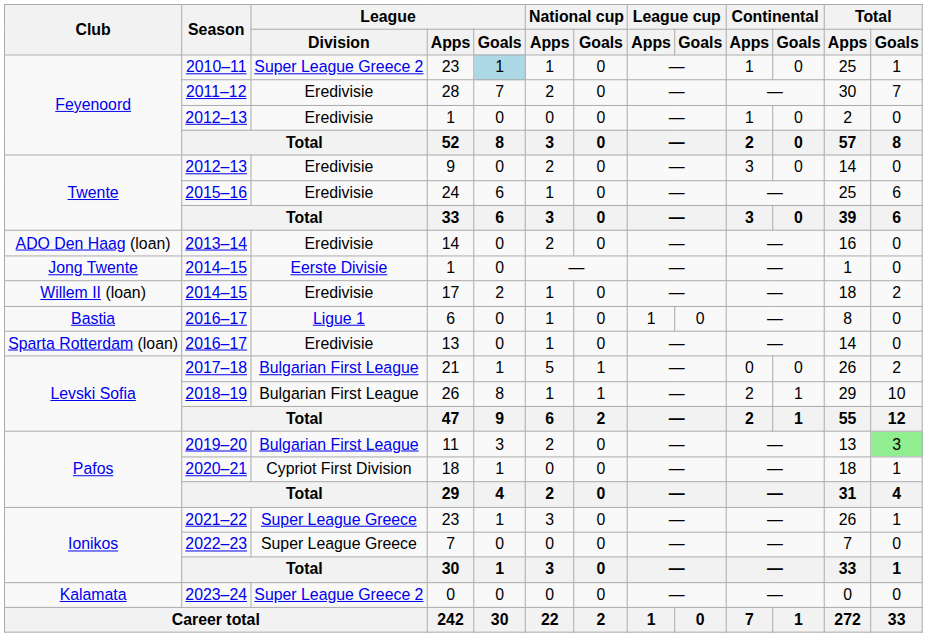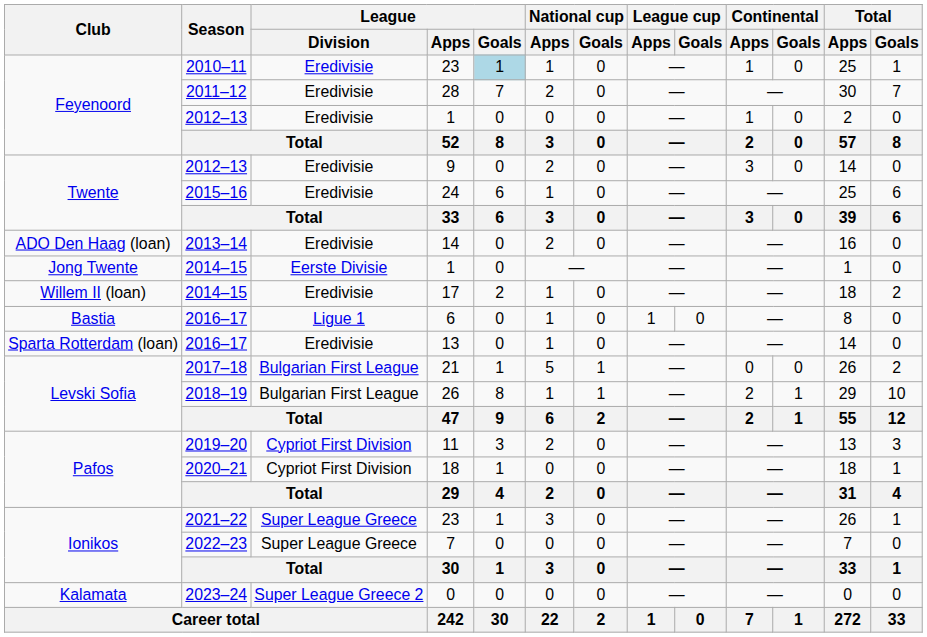2010–11 / 23 | League / Division: Super League Greece 2 -> Eredivisie
11 | League / Division: Bulgarian First League -> Cypriot First Division
11 | Total / Goals: lightgreen background -> no background
